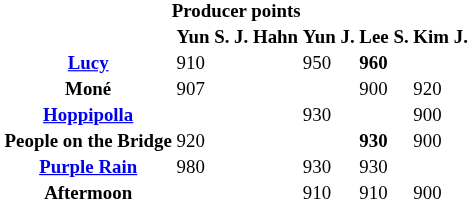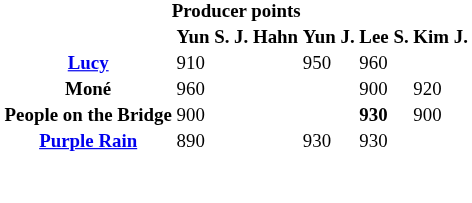Lucy | Lee S.: bold -> normal
Moné | Yun S.: 907 -> 960
- row: Hoppipolla | 930 | 900
People on the Bridge | Yun S.: 920 -> 900
Purple Rain | Yun S.: 980 -> 890
- row: Aftermoon | 910 | 910 | 900
